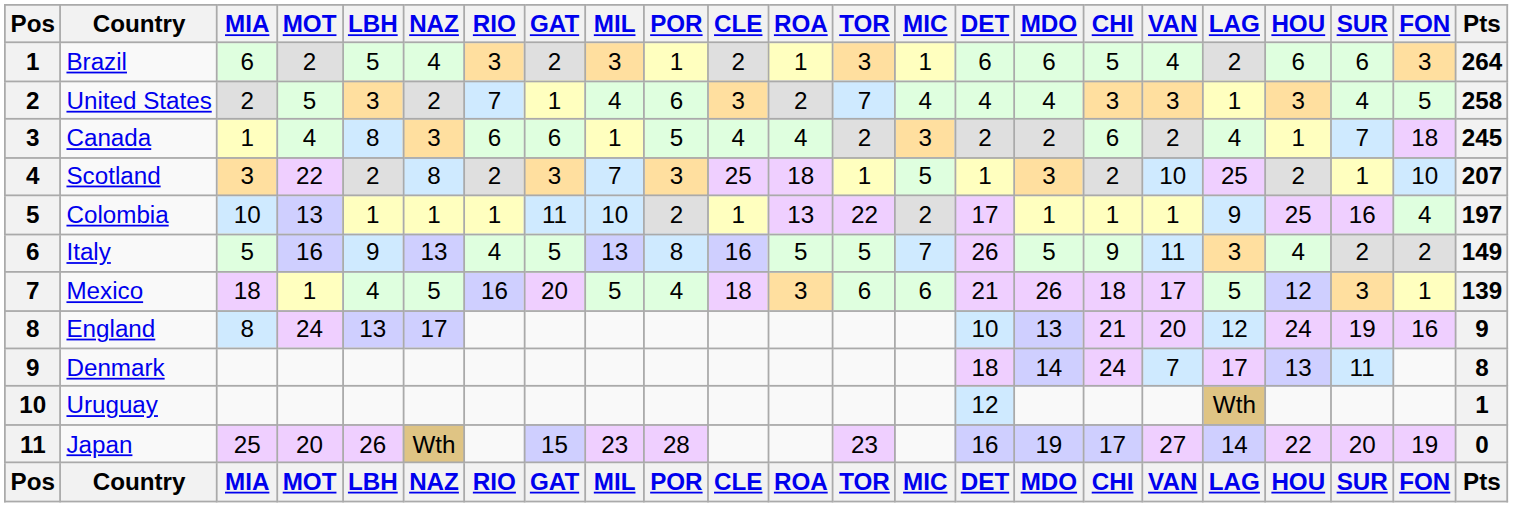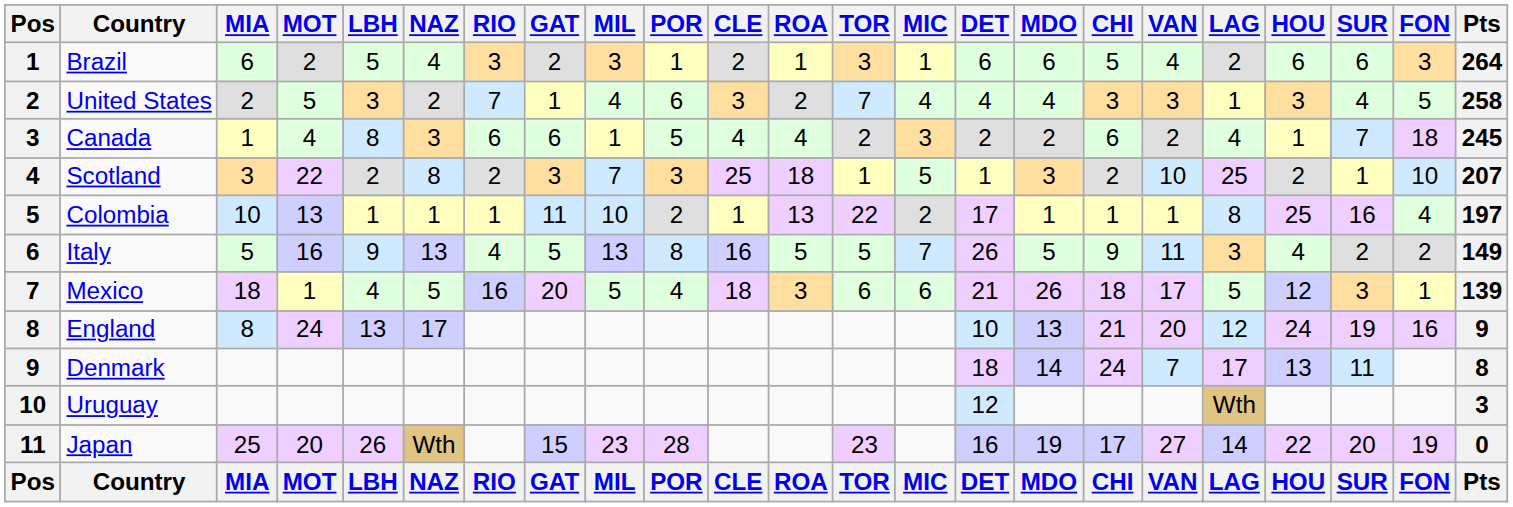Colombia | LAG: 9 -> 8
Uruguay | Pts: 1 -> 3
